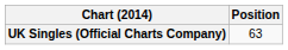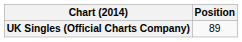UK Singles (Official Charts Company) | Position: 63 -> 89
